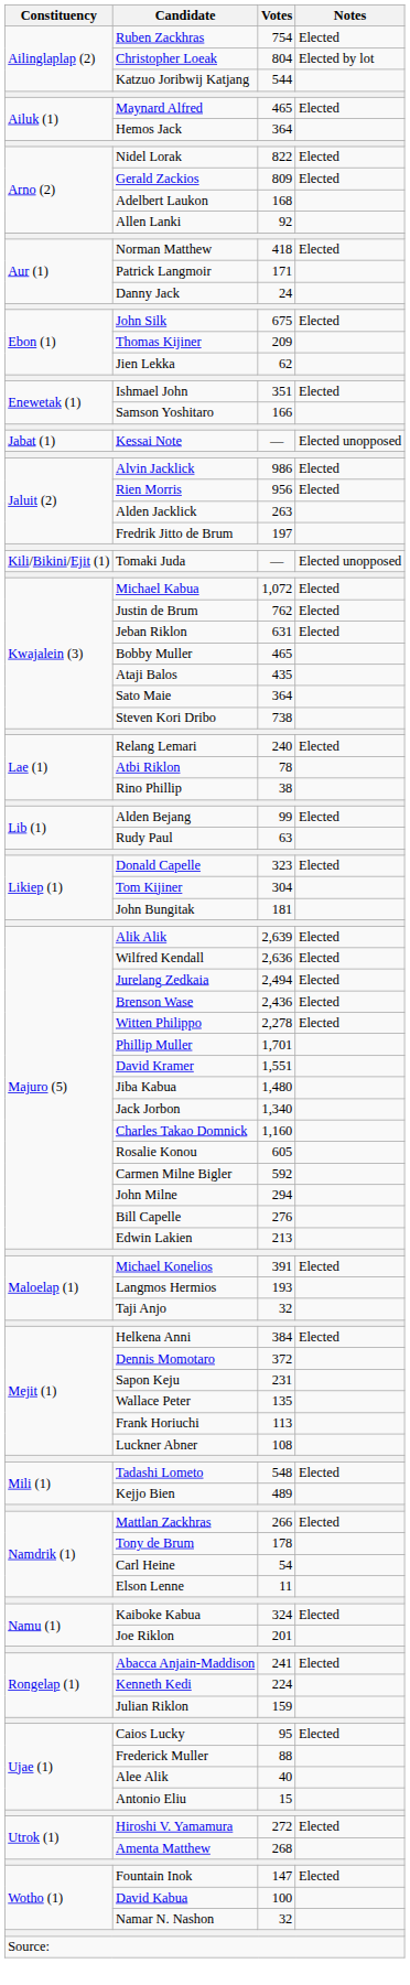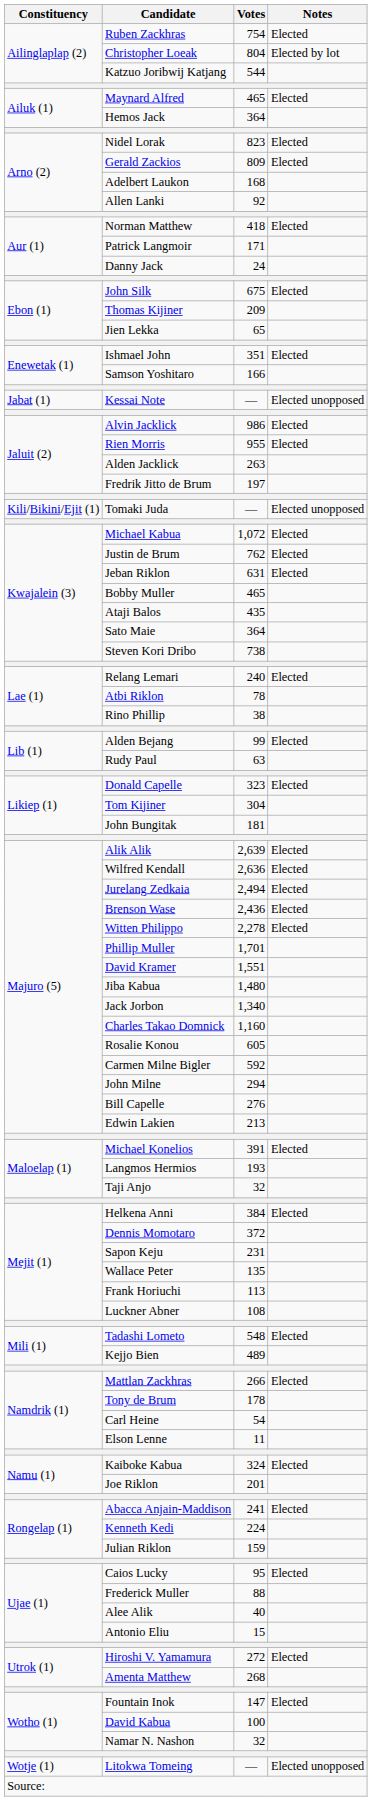Nidel Lorak | Votes: 822 -> 823
Jien Lekka | Votes: 62 -> 65
Rien Morris | Votes: 956 -> 955
+ row: Wotje (1) | Litokwa Tomeing | — | Elected unopposed
